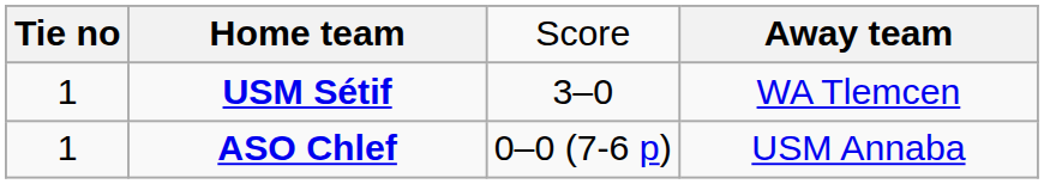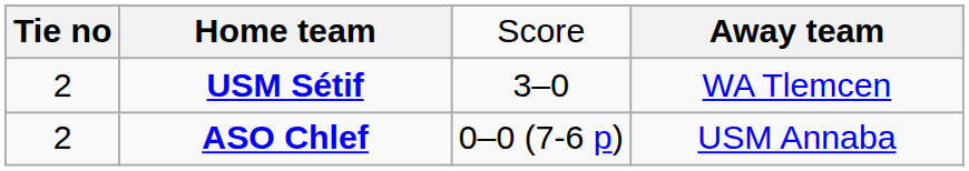USM Sétif | column 1: 1 -> 2
ASO Chlef | column 1: 1 -> 2
